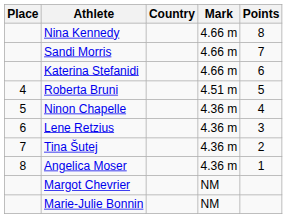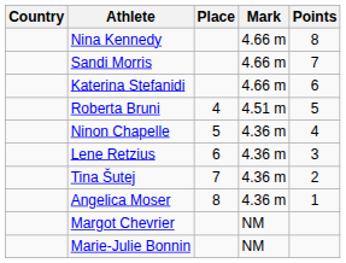columns swapped: Place <-> Country
